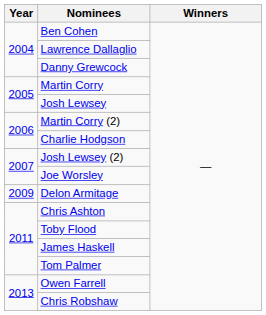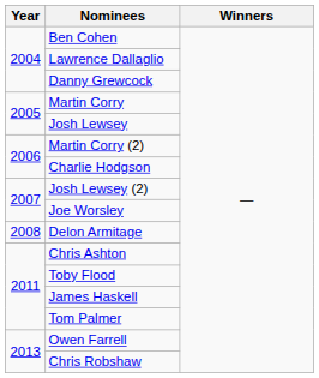Delon Armitage | Year: 2009 -> 2008
